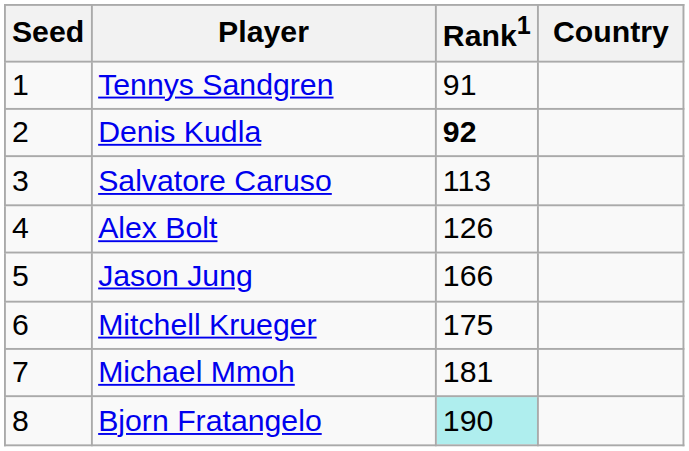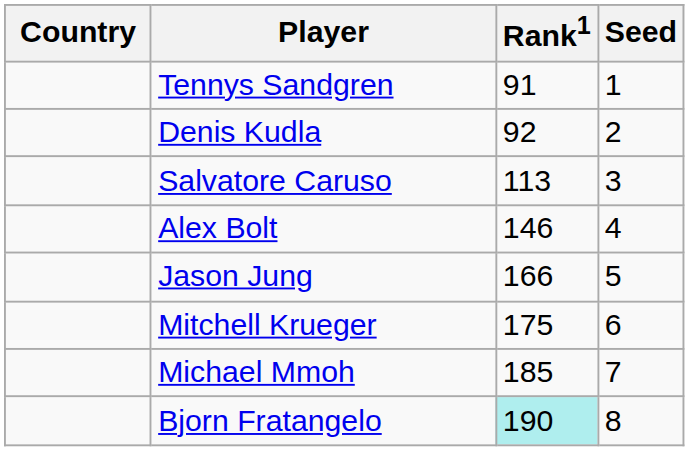columns swapped: Country <-> Seed
Denis Kudla | Rank1: bold -> normal
Alex Bolt | Rank1: 126 -> 146
Michael Mmoh | Rank1: 181 -> 185
